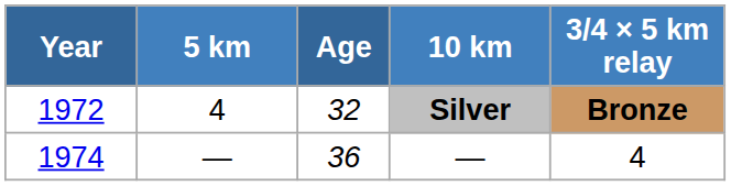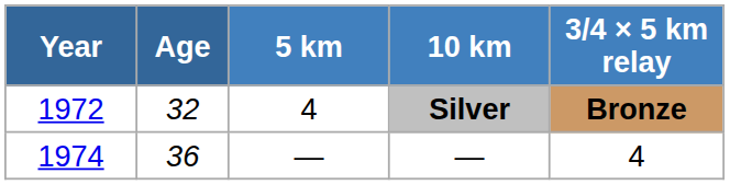columns swapped: Age <-> 5 km
